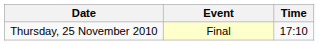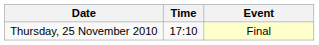columns swapped: Time <-> Event
